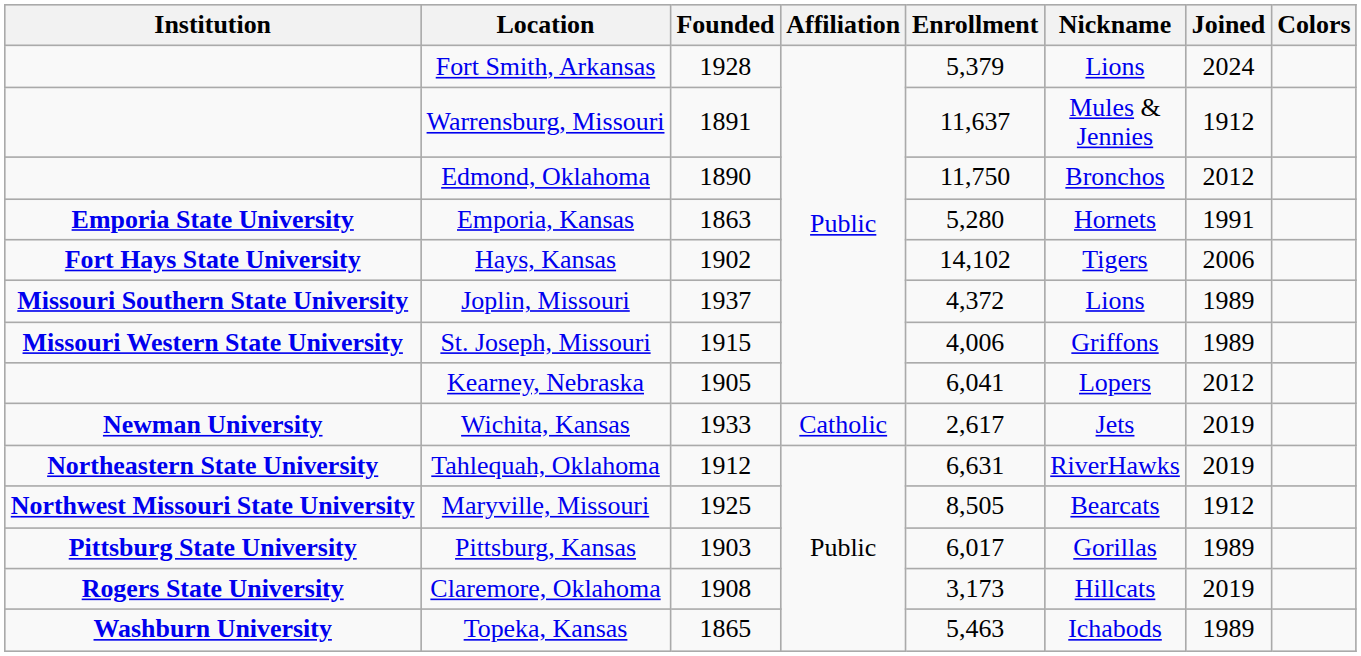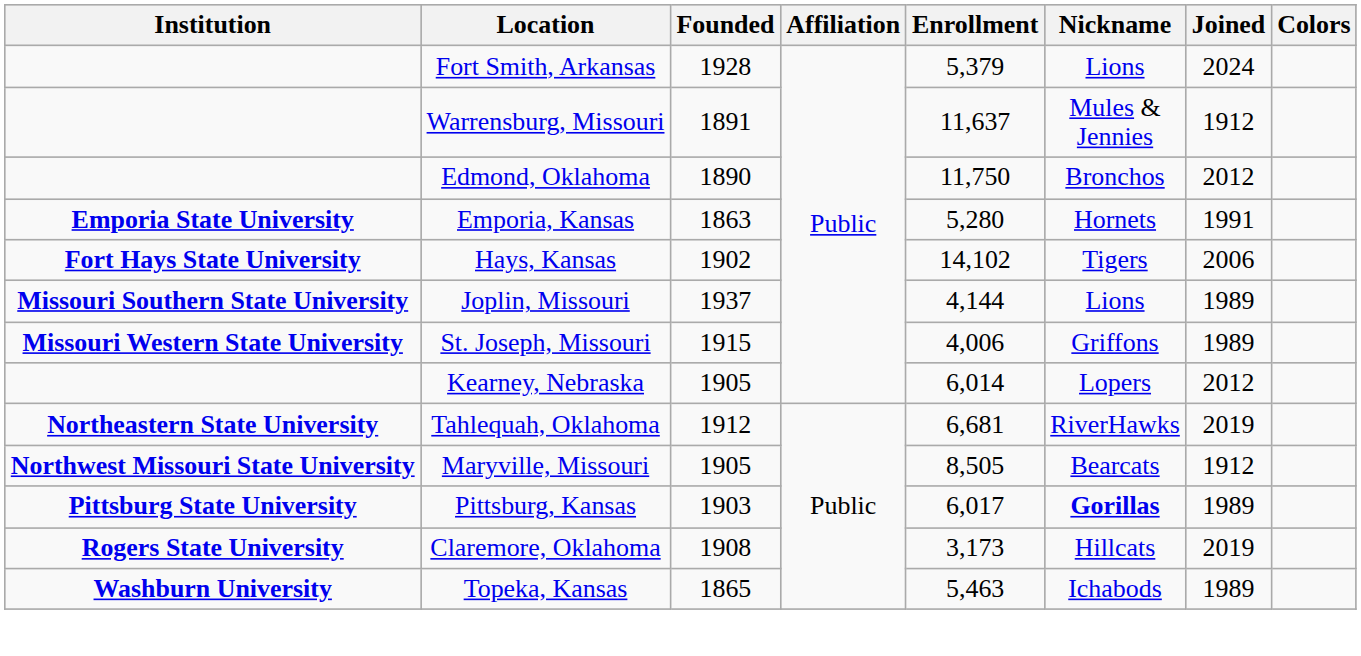Joplin, Missouri | Enrollment: 4,372 -> 4,144
Kearney, Nebraska | Enrollment: 6,041 -> 6,014
- row: Newman University | Wichita, Kansas | 1933 | Catholic | 2,617 | Jets | 2019
Tahlequah, Oklahoma | Enrollment: 6,631 -> 6,681
Maryville, Missouri | Founded: 1925 -> 1905
Pittsburg, Kansas | Nickname: normal -> bold
